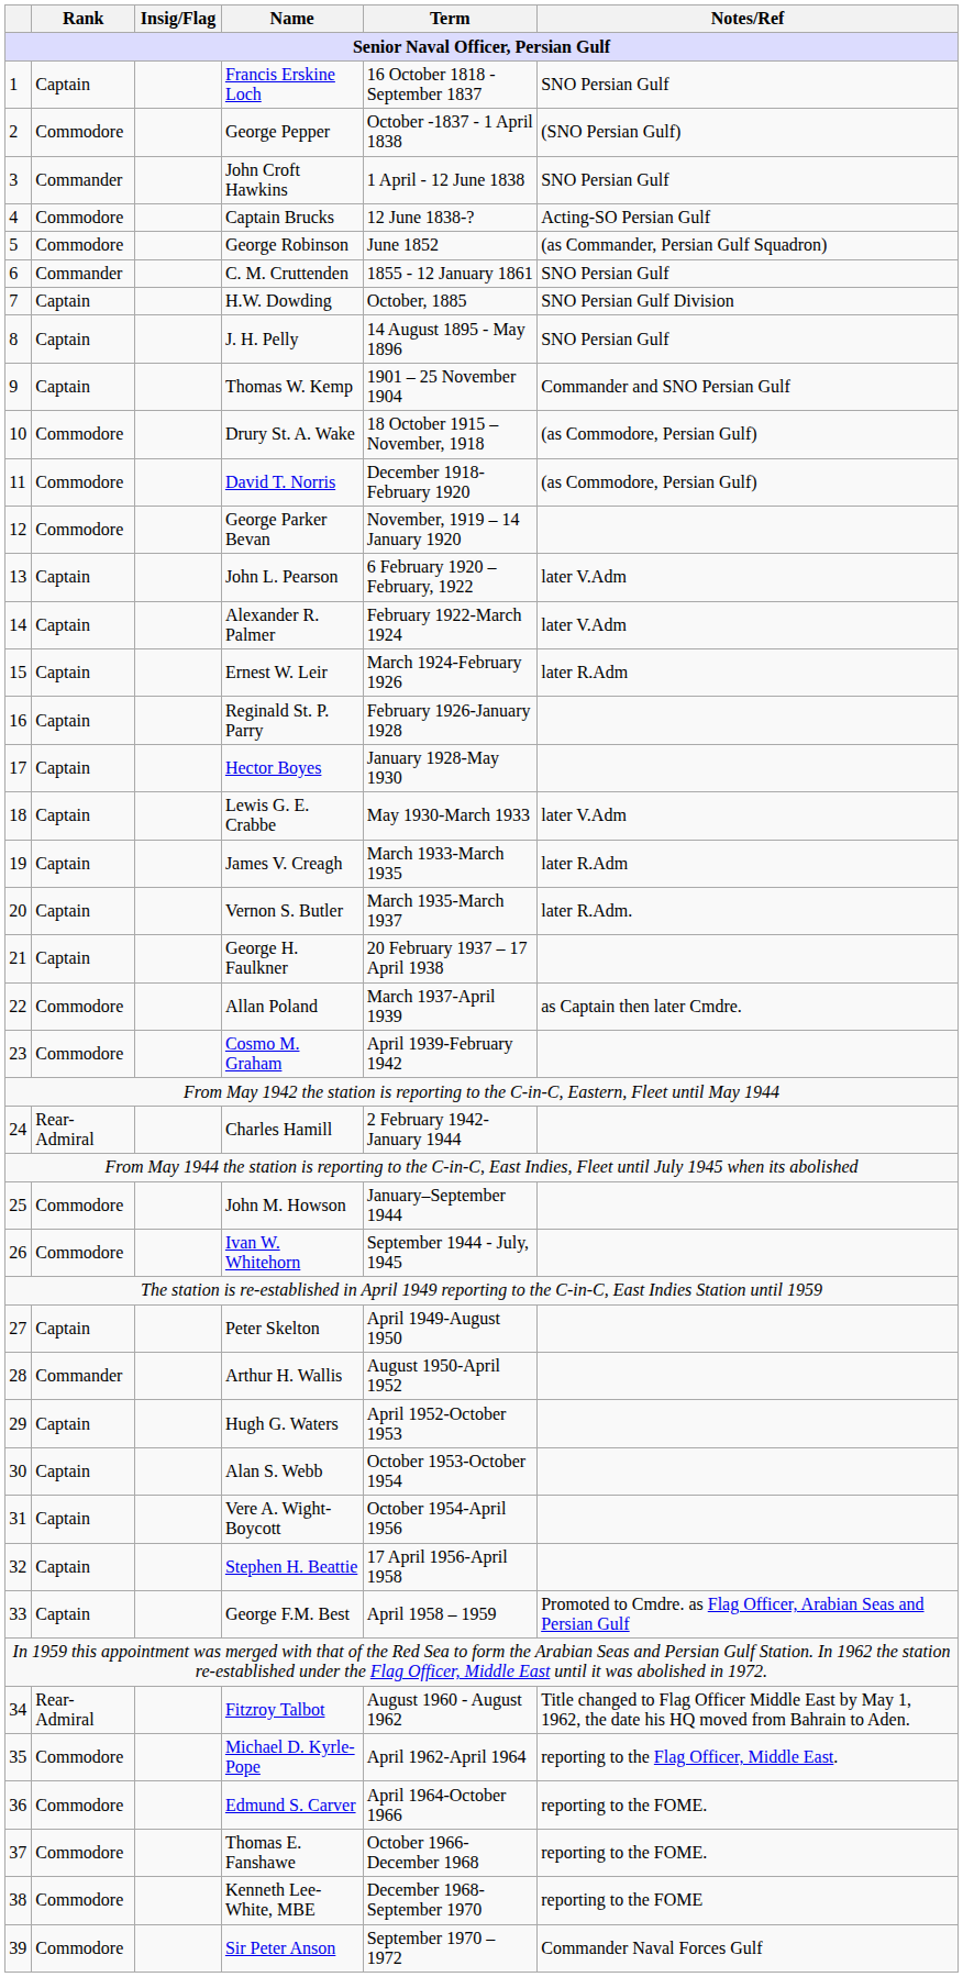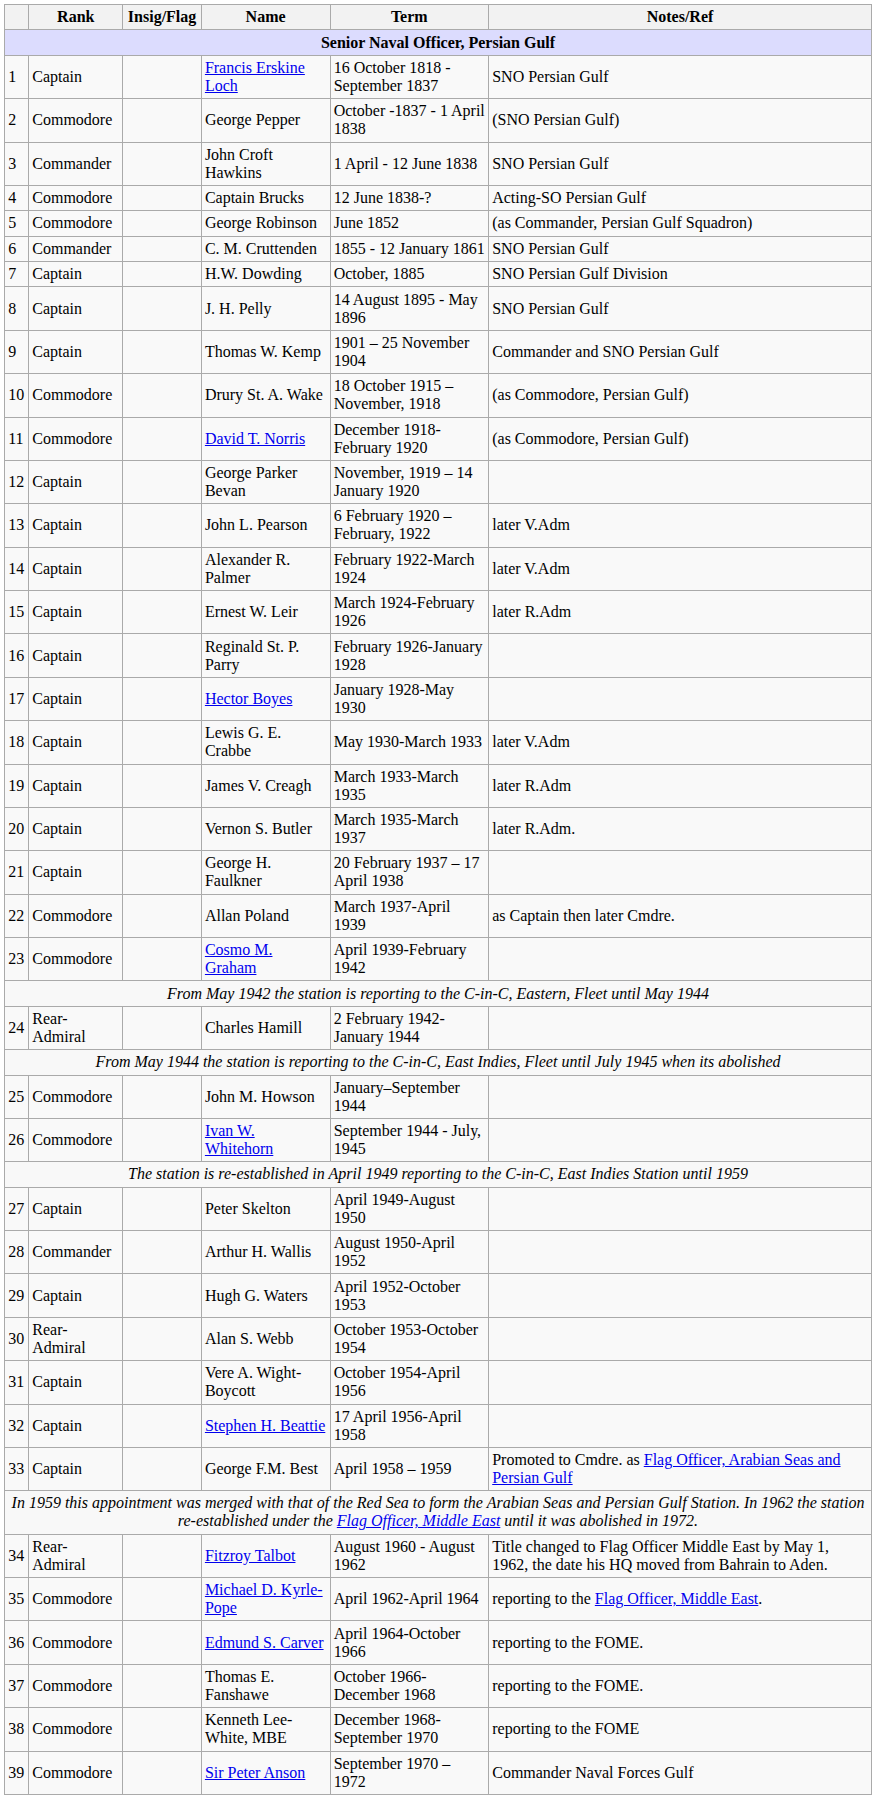George Parker Bevan | Rank: Commodore -> Captain
Alan S. Webb | Rank: Captain -> Rear-Admiral
